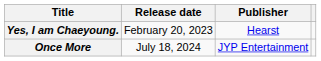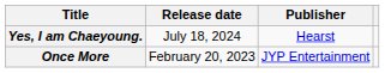Yes, I am Chaeyoung. | Release date: February 20, 2023 -> July 18, 2024
Once More | Release date: July 18, 2024 -> February 20, 2023
